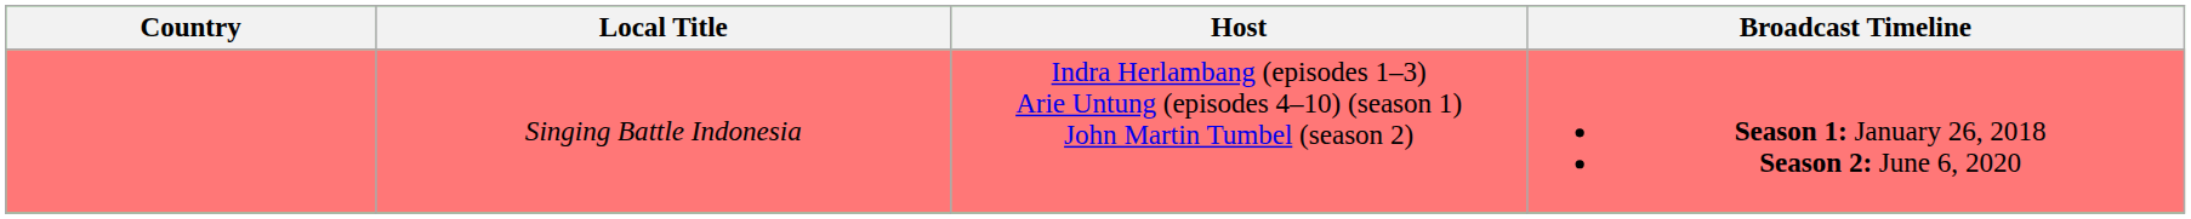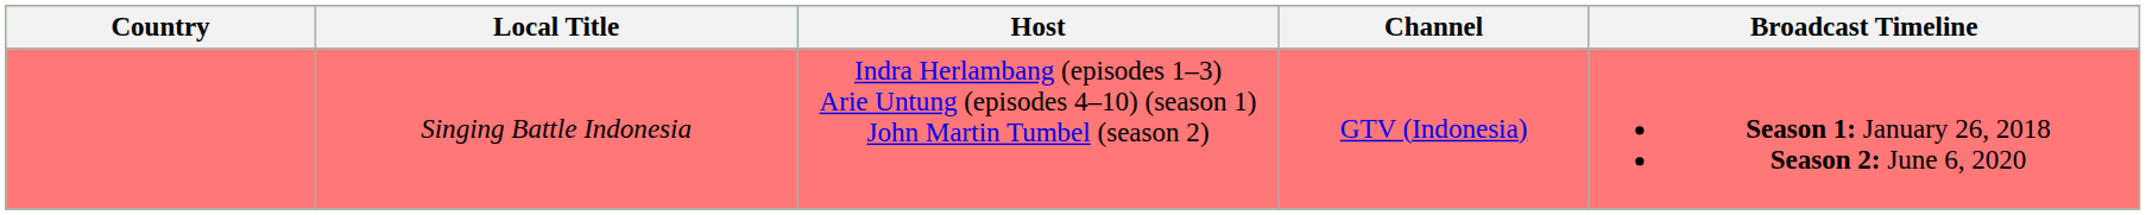+ column: Channel | GTV (Indonesia)
